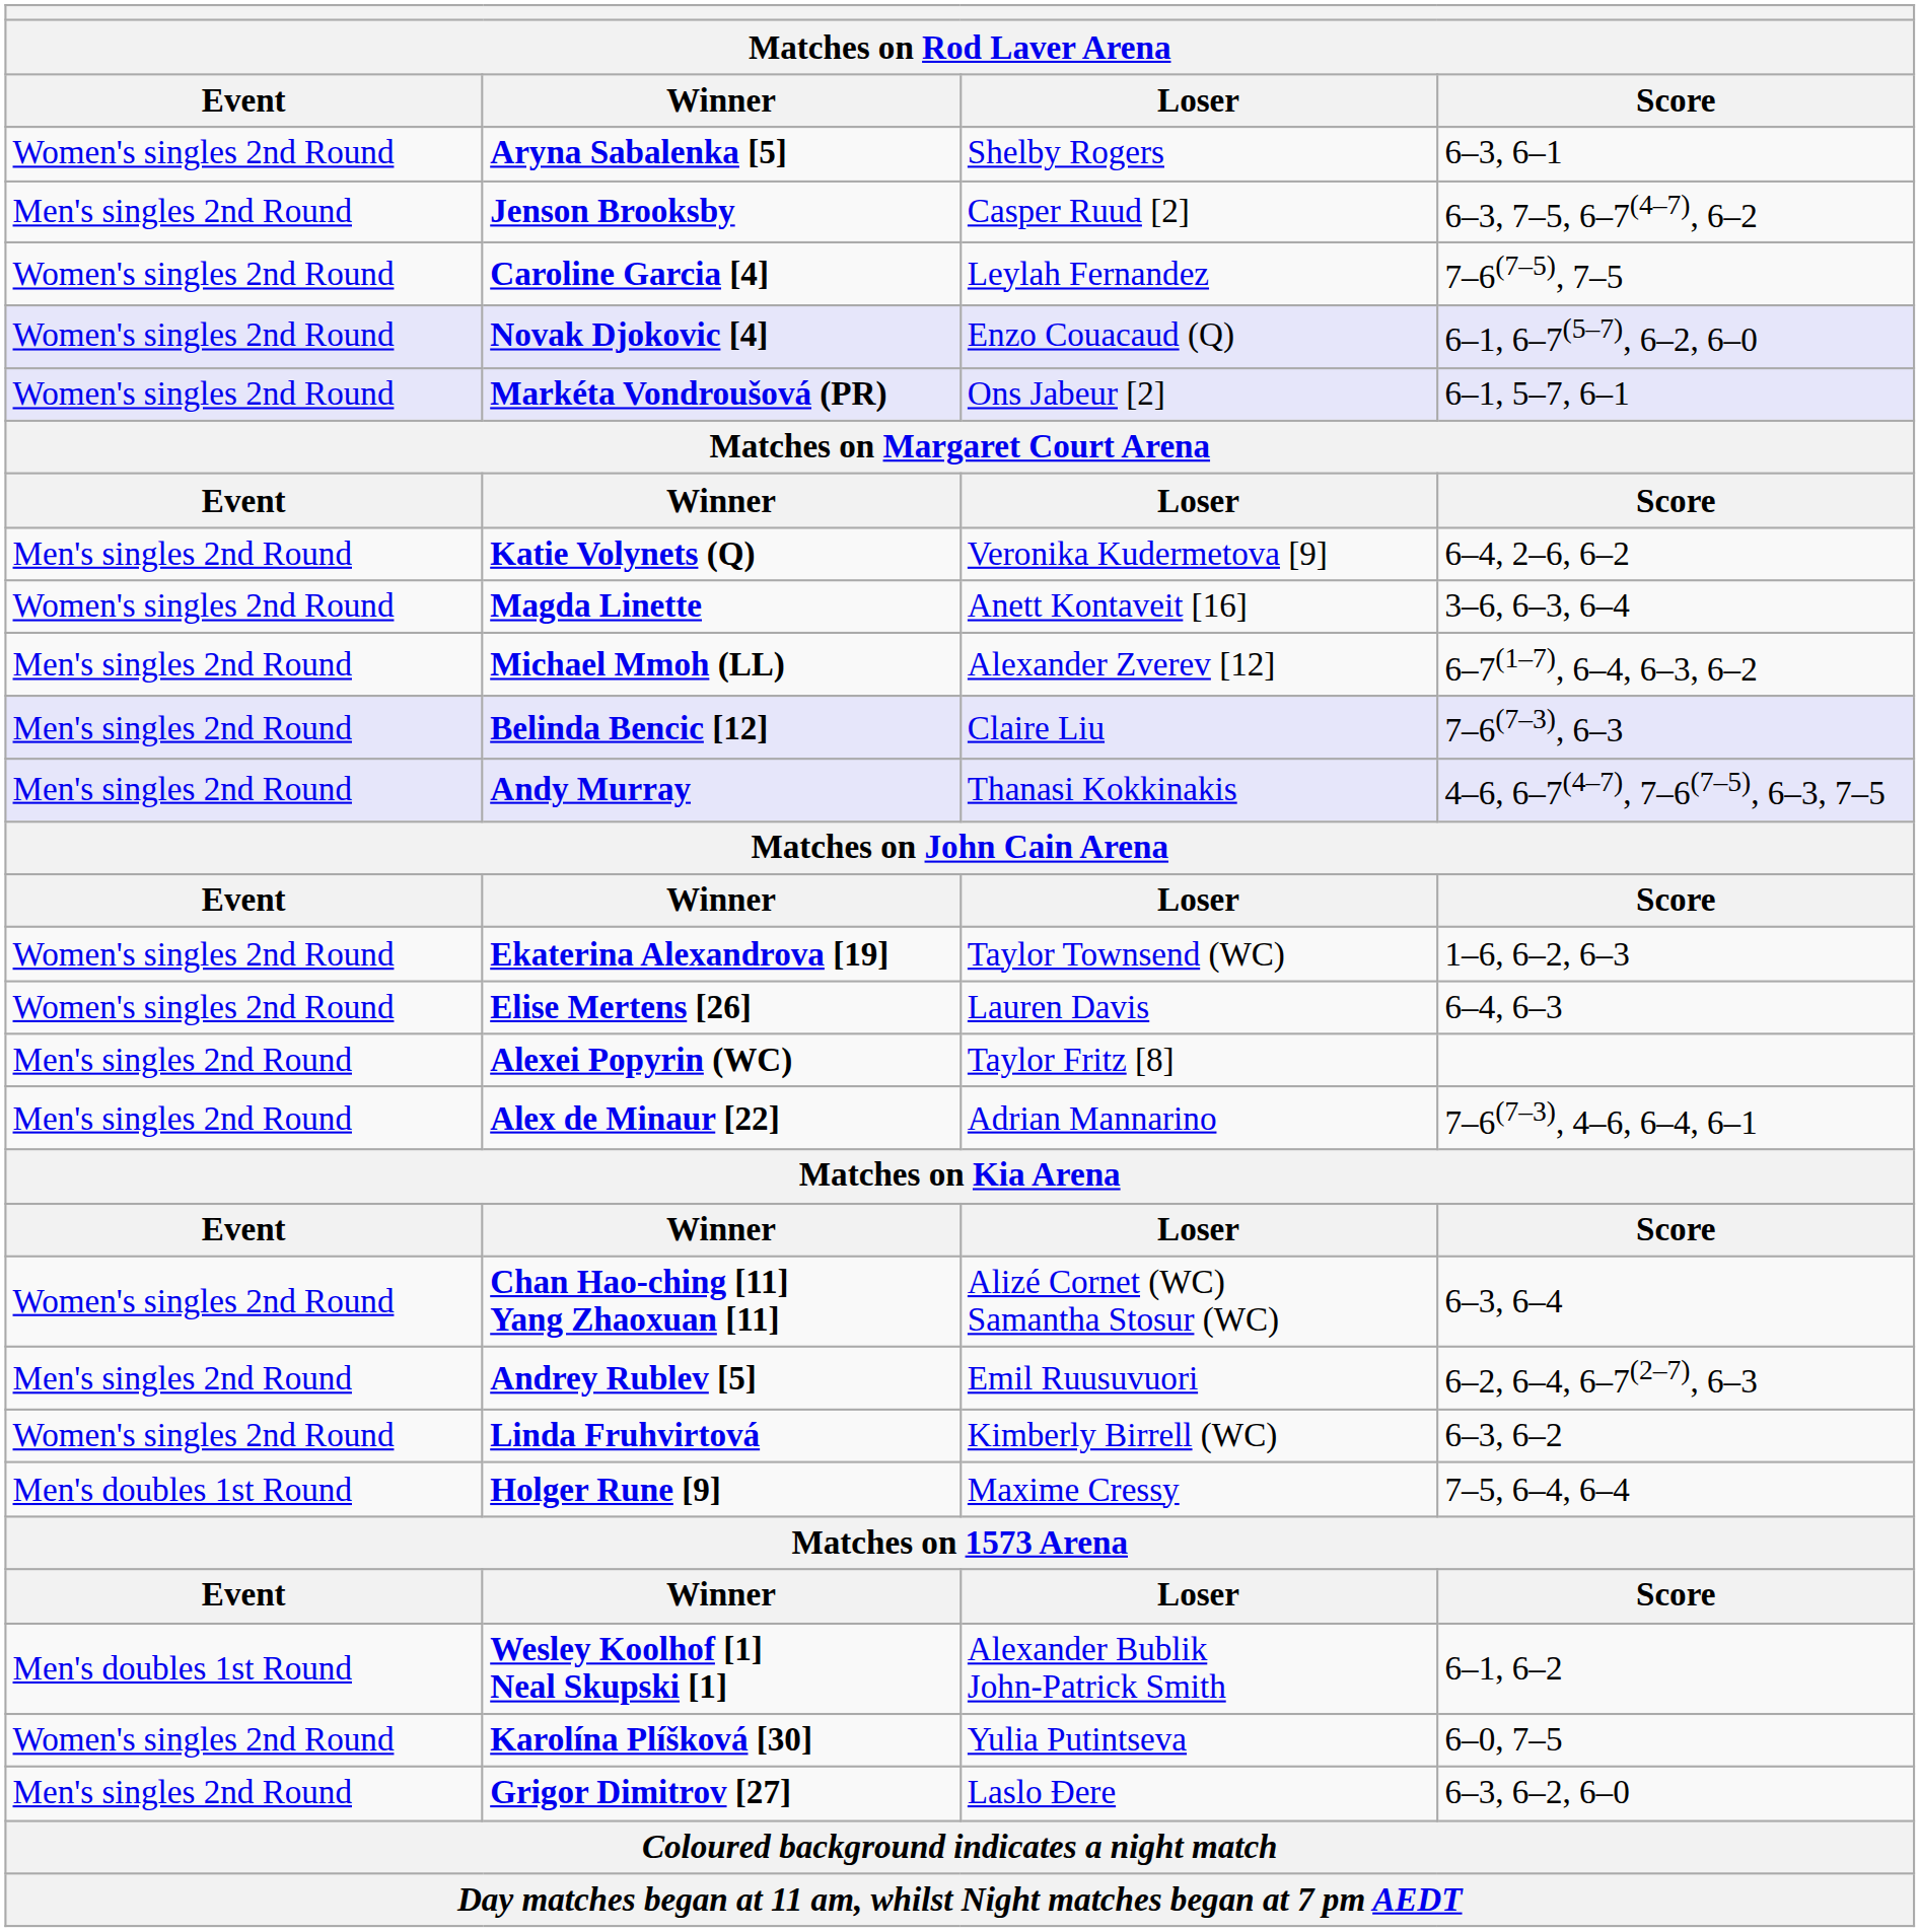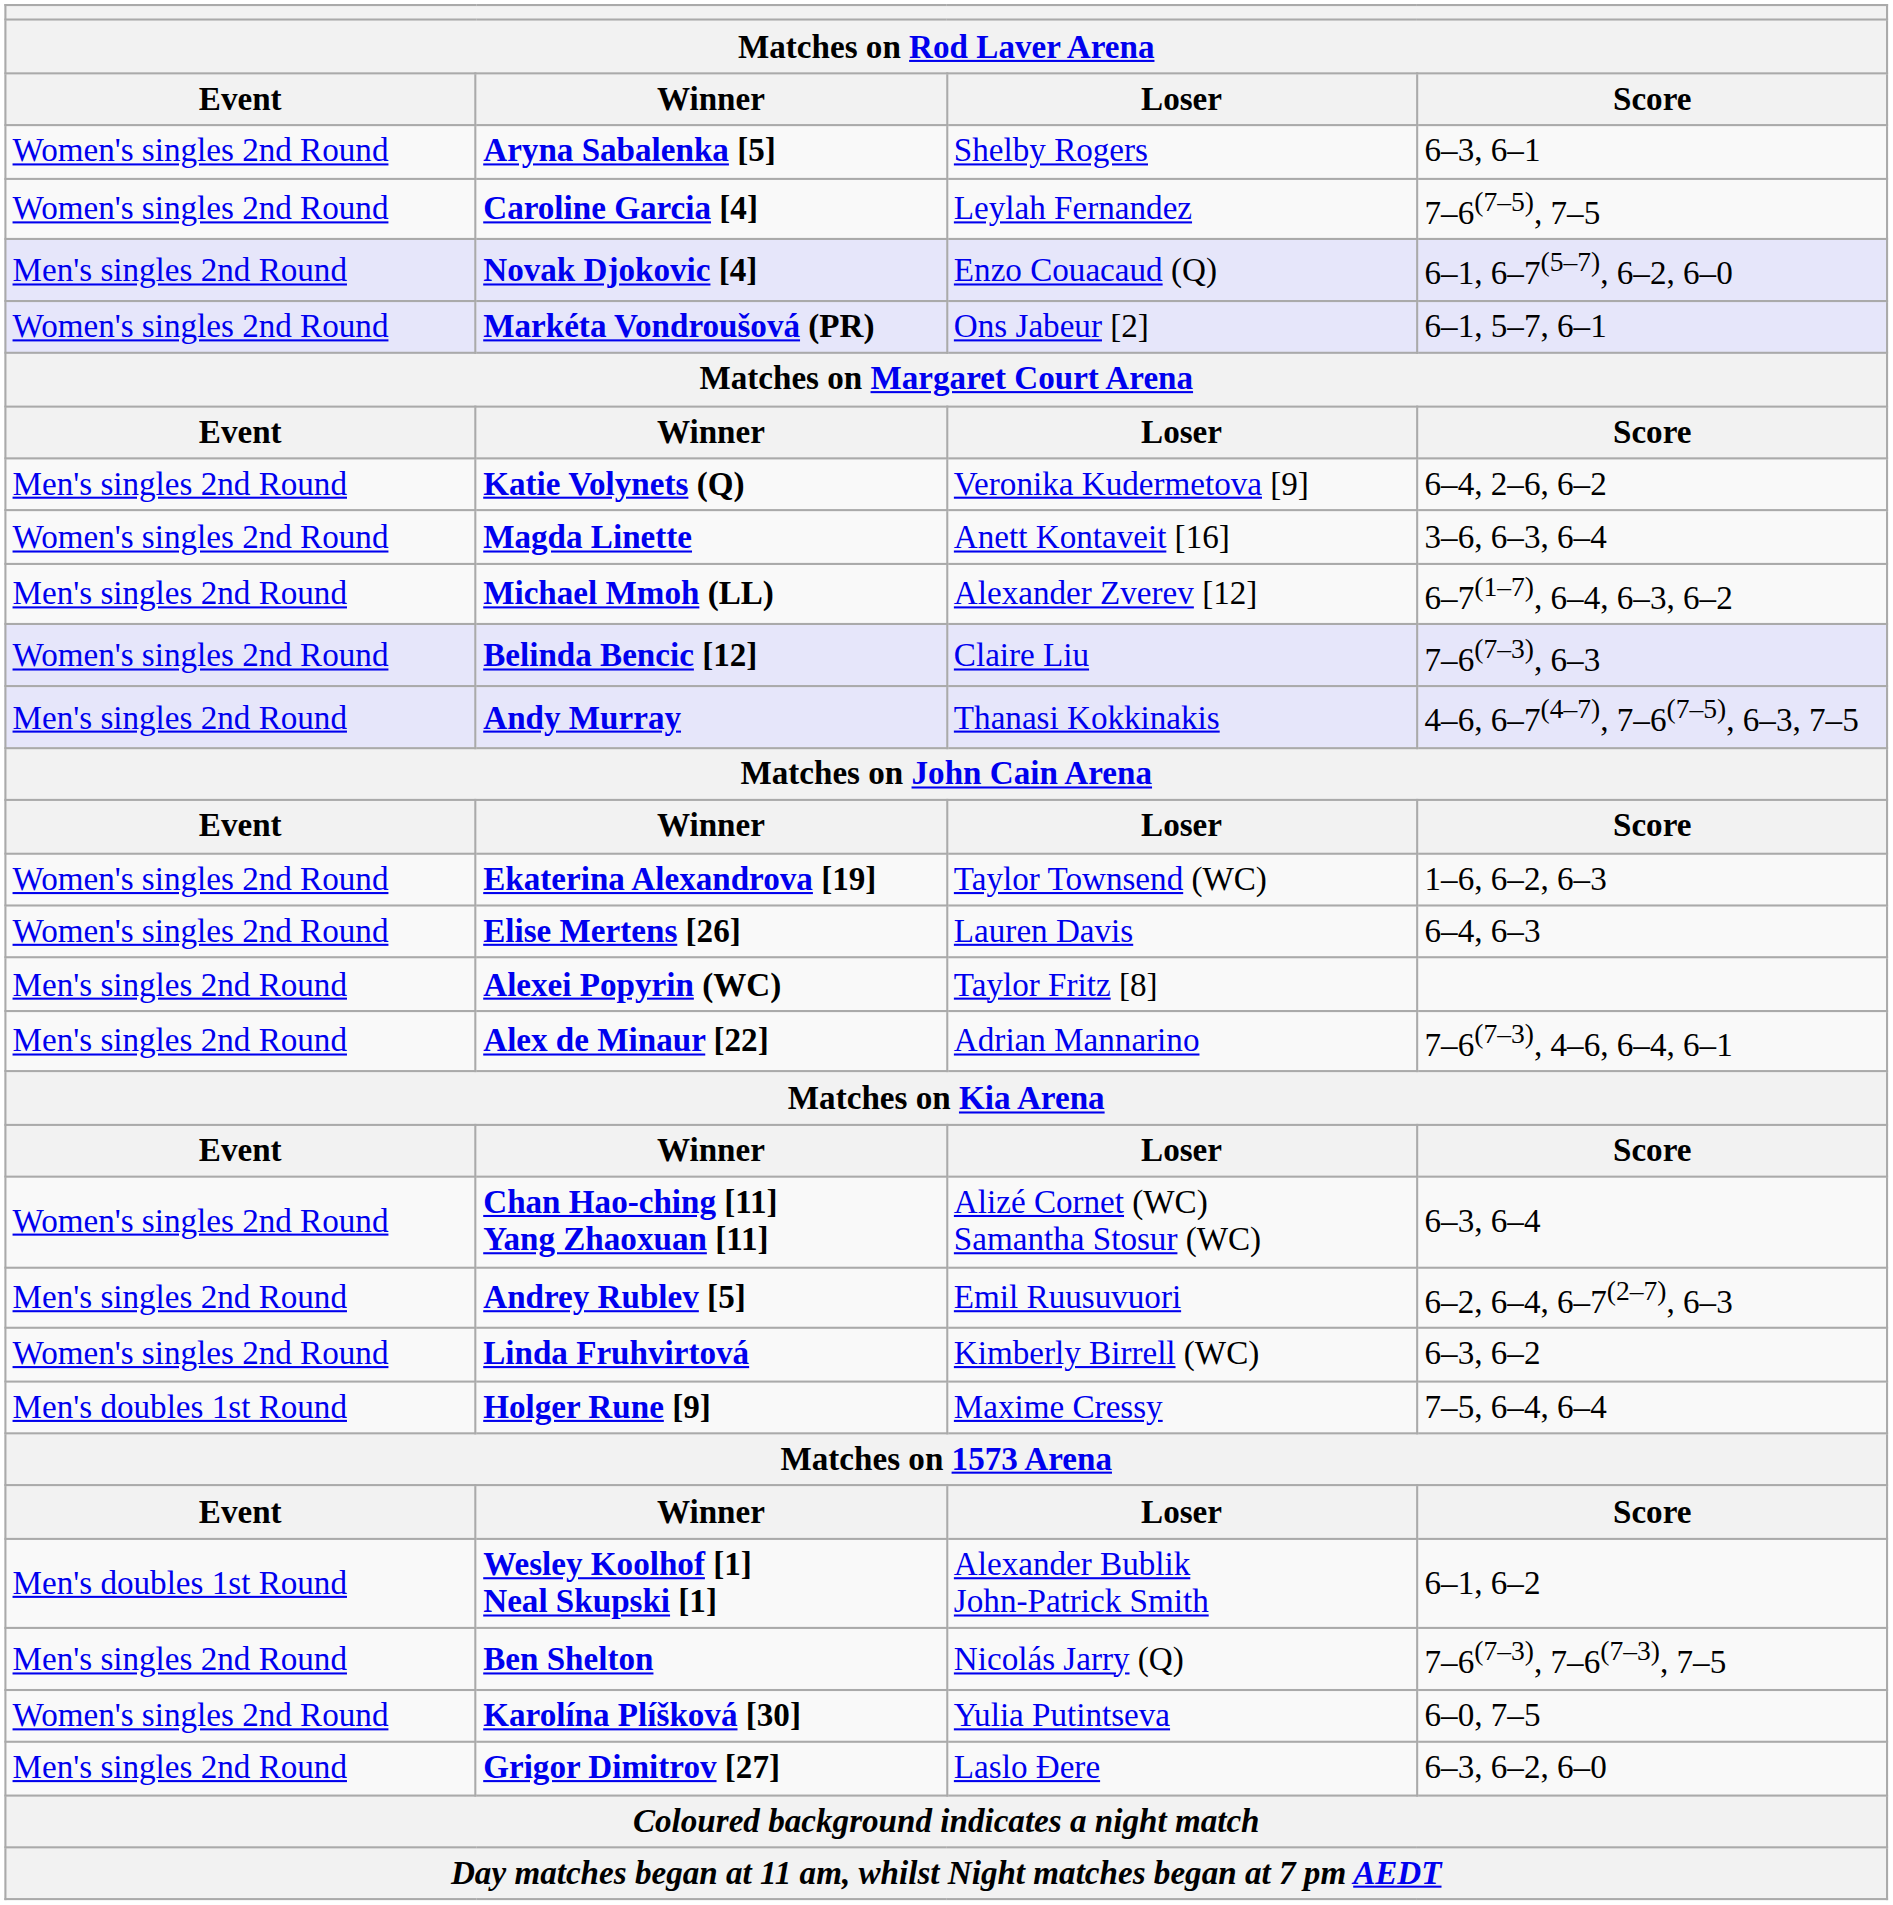- row: Men's singles 2nd Round | Jenson Brooksby | Casper Ruud [2] | 6–3, 7–5, 6–7(4–7), 6–2
Novak Djokovic [4] | Event: Women's singles 2nd Round -> Men's singles 2nd Round
Belinda Bencic [12] | Event: Men's singles 2nd Round -> Women's singles 2nd Round
+ row: Men's singles 2nd Round | Ben Shelton | Nicolás Jarry (Q) | 7–6(7–3), 7–6(7–3), 7–5
